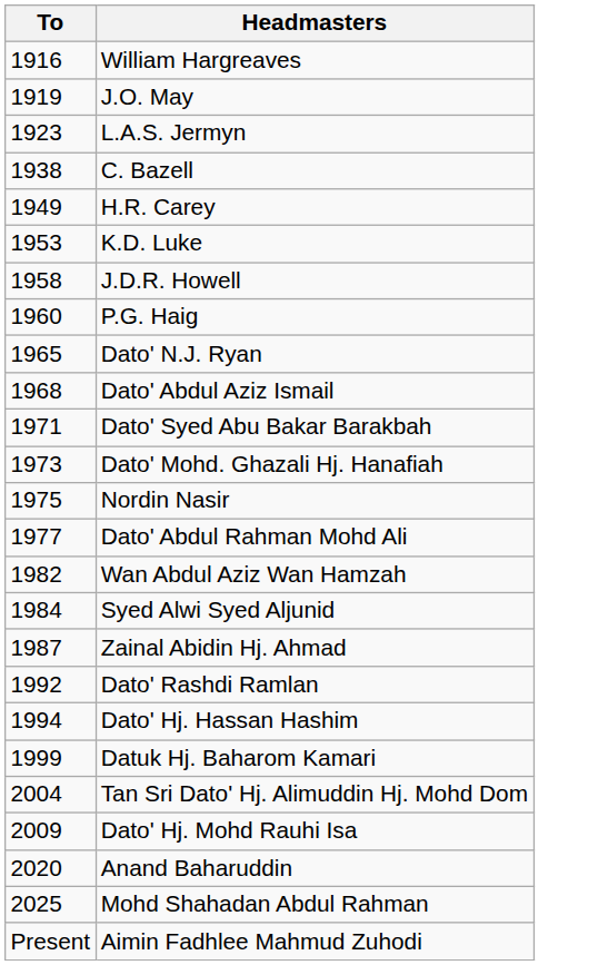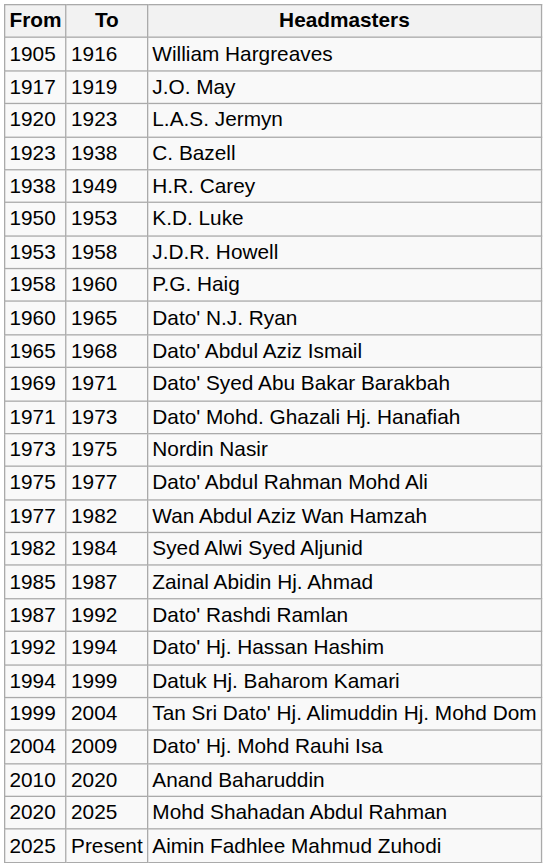+ column: From | 1905 | 1917 | 1920 | 1923 | 1938 | 1950 | 1953 | 1958 | 1960 | 1965 | 1969 | 1971 | 1973 | 1975 | 1977 | 1982 | 1985 | 1987 | 1992 | 1994 | 1999 | 2004 | 2010 | 2020 | 2025
